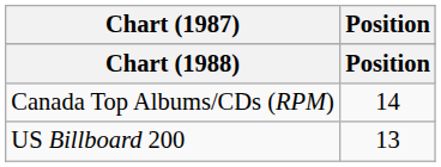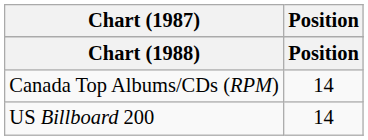US Billboard 200 | Position: 13 -> 14
